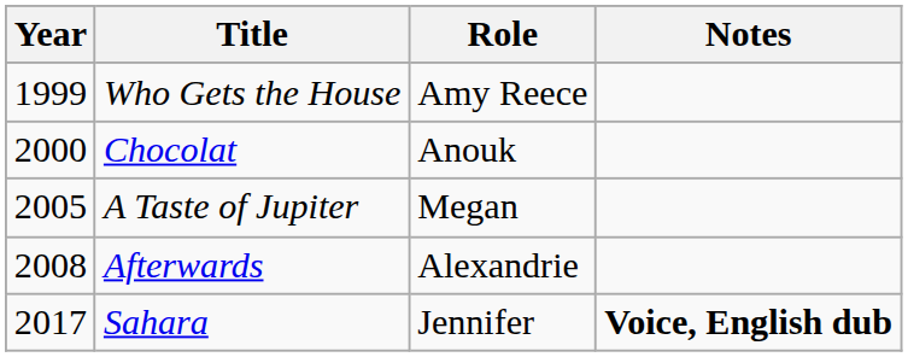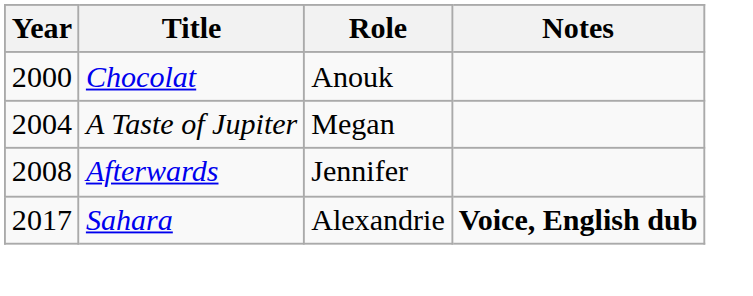- row: 1999 | Who Gets the House | Amy Reece
A Taste of Jupiter | Year: 2005 -> 2004
Afterwards | Role: Alexandrie -> Jennifer
Sahara | Role: Jennifer -> Alexandrie
